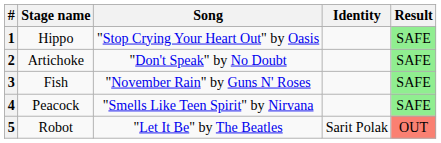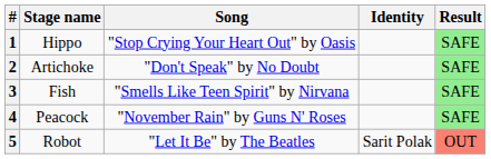3 | Song: "November Rain" by Guns N' Roses -> "Smells Like Teen Spirit" by Nirvana
4 | Song: "Smells Like Teen Spirit" by Nirvana -> "November Rain" by Guns N' Roses
